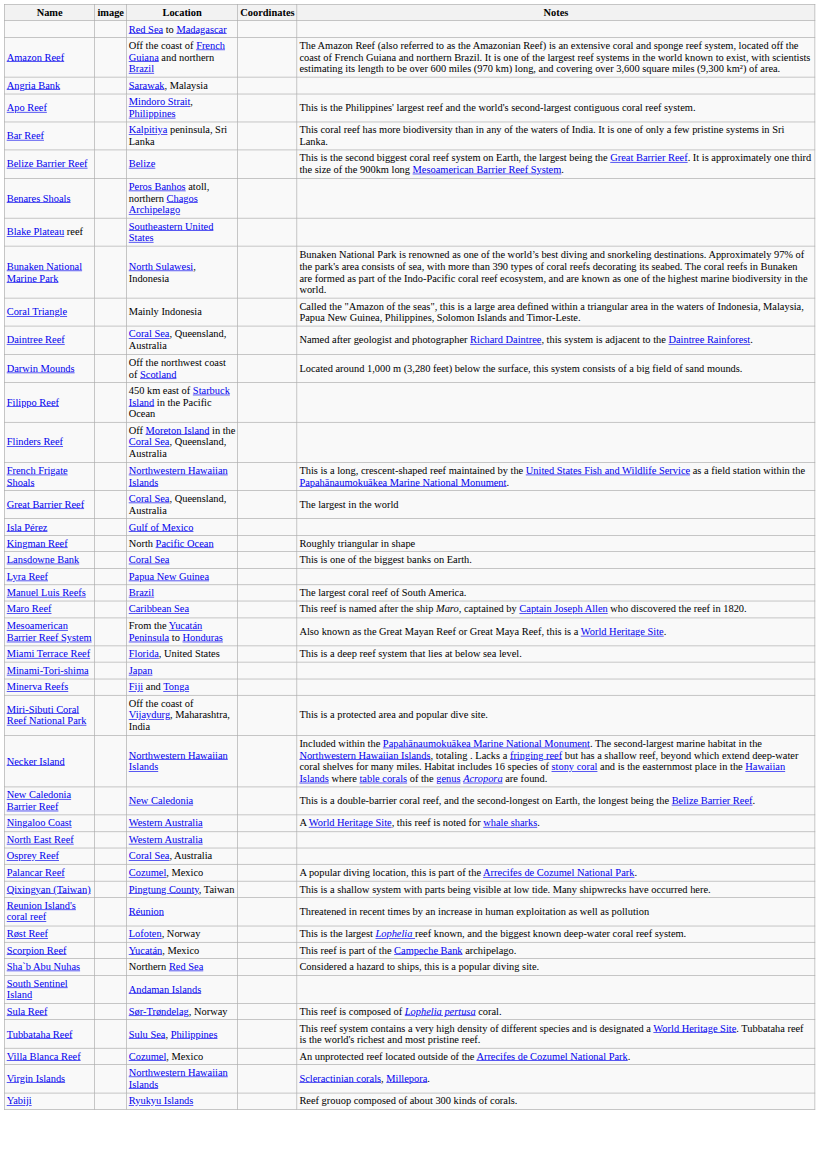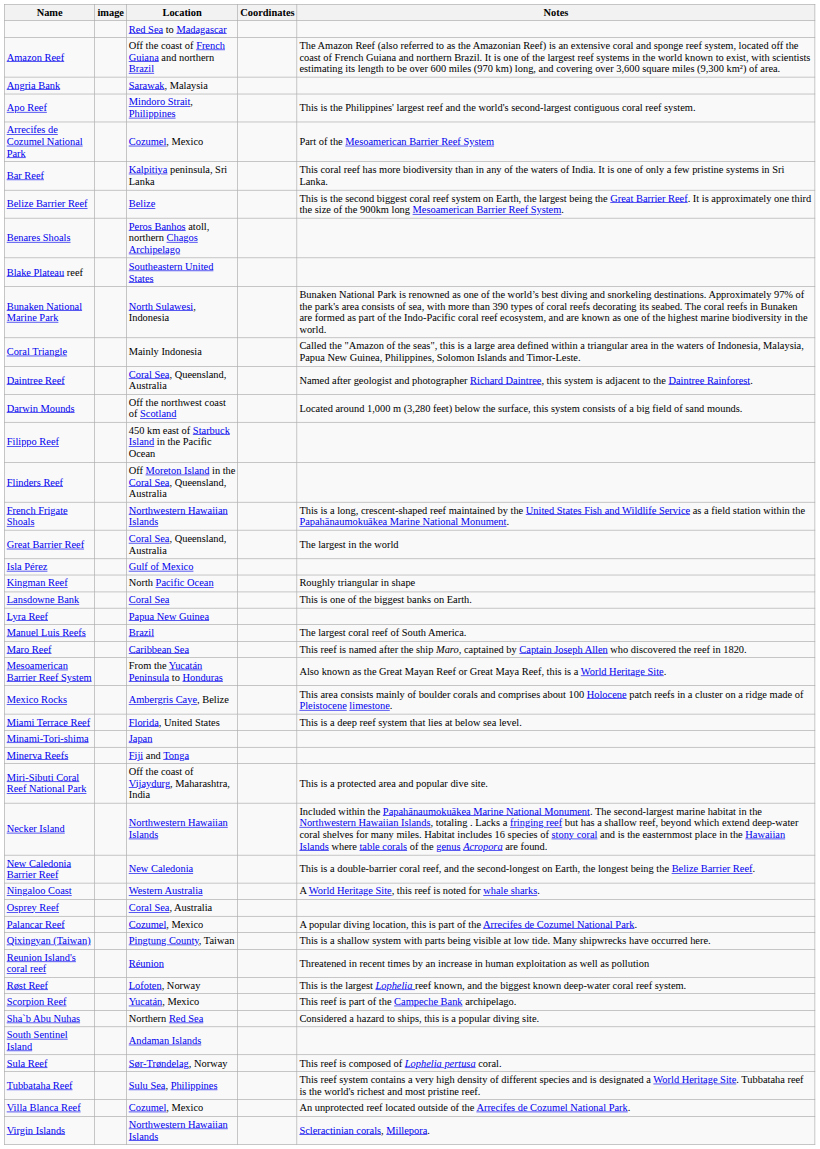+ row: Arrecifes de Cozumel National Park | Cozumel, Mexico | Part of the Mesoamerican Barrier Reef System
+ row: Mexico Rocks | Ambergris Caye, Belize | This area consists mainly of boulder corals and comprises about 100 Holocene patch reefs in a cluster on a ridge made of Pleistocene limestone.
- row: North East Reef | Western Australia
- row: Yabiji | Ryukyu Islands | Reef grouop composed of about 300 kinds of corals.
